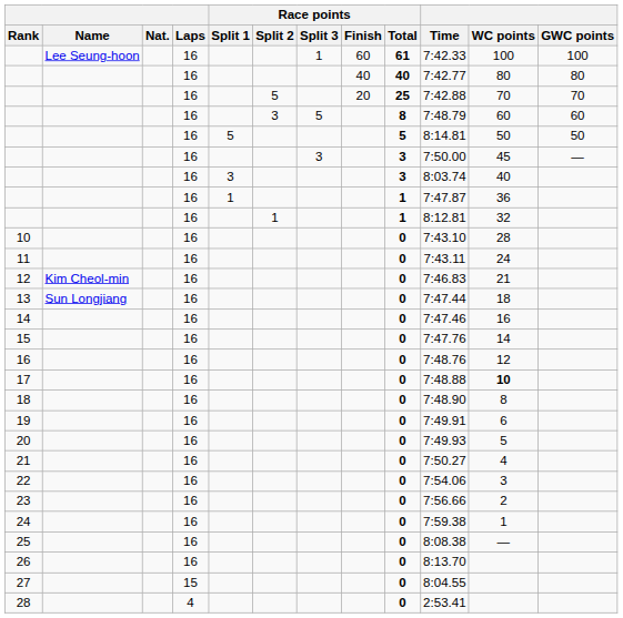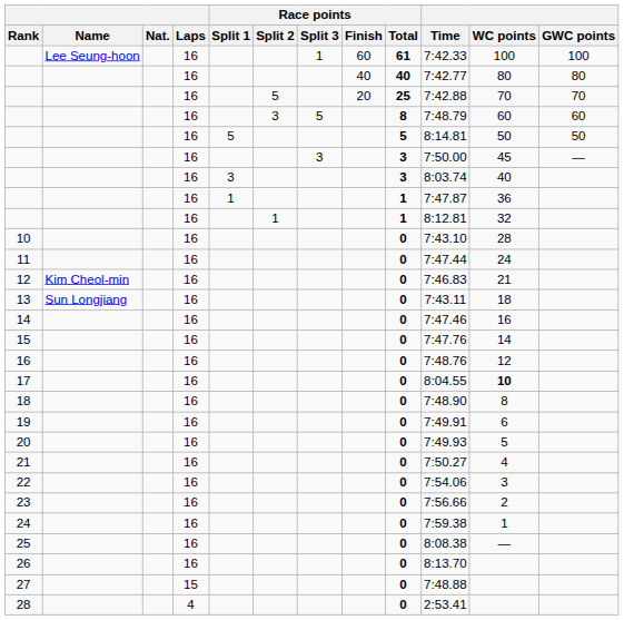11 | Time: 7:43.11 -> 7:47.44
13 | Time: 7:47.44 -> 7:43.11
17 | Time: 7:48.88 -> 8:04.55
27 | Time: 8:04.55 -> 7:48.88
